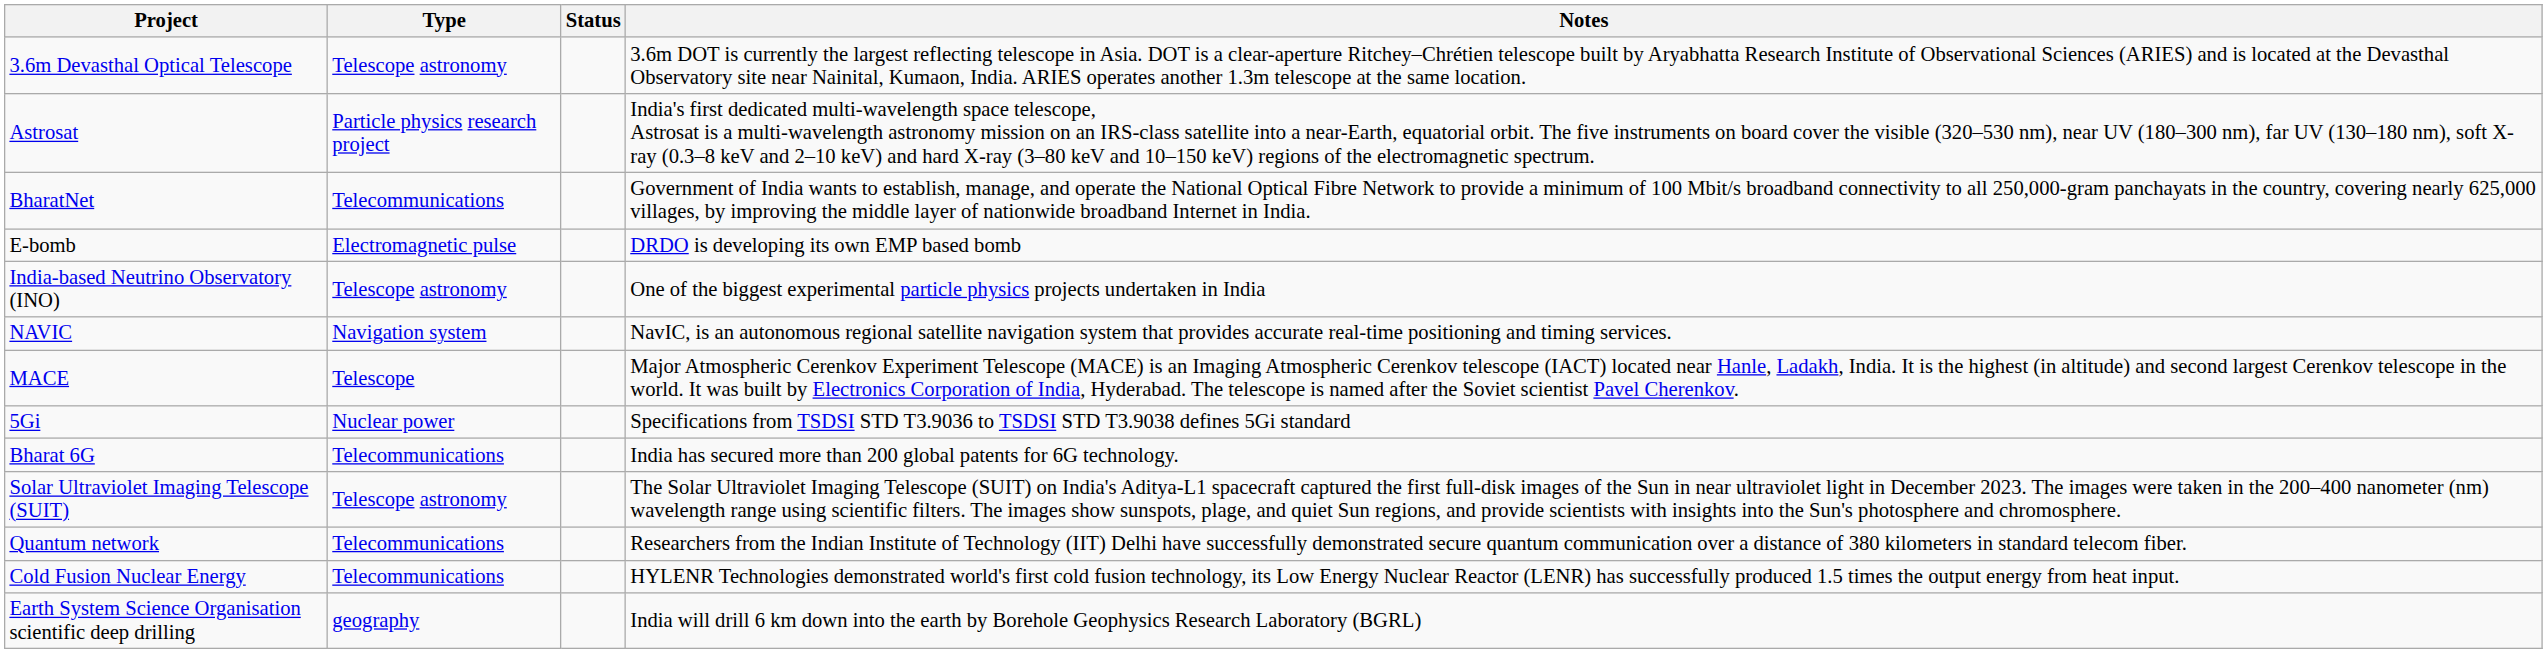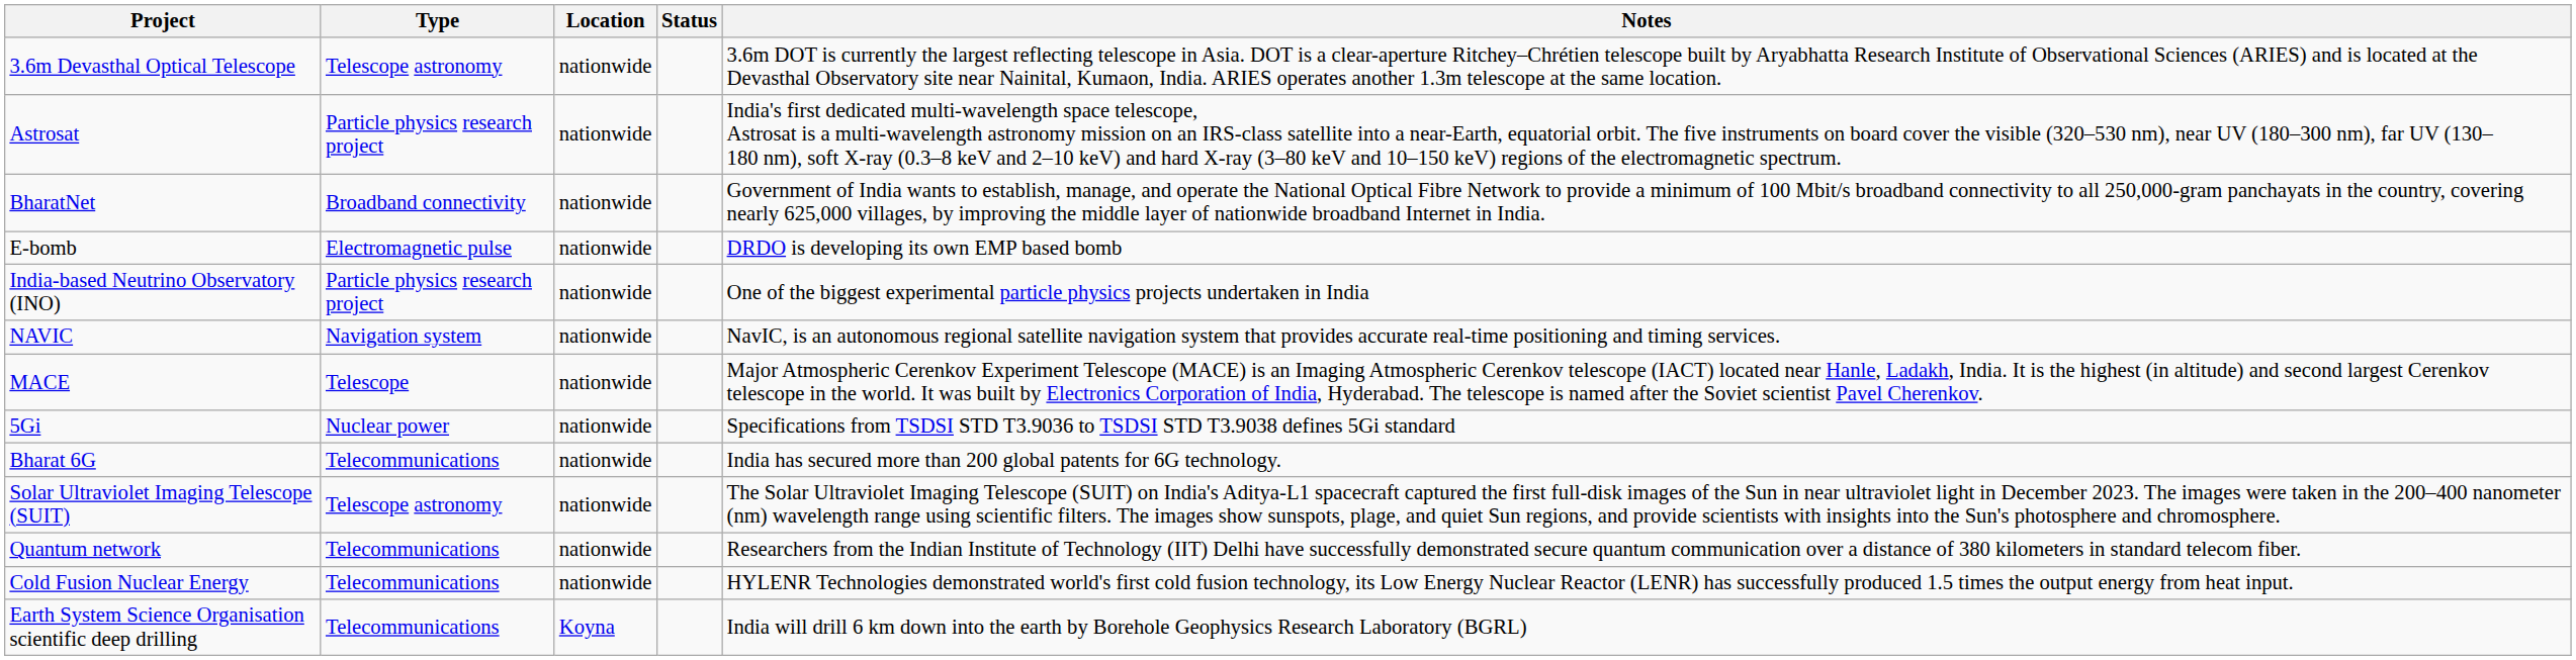+ column: Location | nationwide | nationwide | nationwide | nationwide | nationwide | nationwide | nationwide | nationwide | nationwide | nationwide | nationwide | nationwide | Koyna
BharatNet | Type: Telecommunications -> Broadband connectivity
India-based Neutrino Observatory (INO) | Type: Telescope astronomy -> Particle physics research project
Earth System Science Organisation scientific deep drilling | Type: geography -> Telecommunications
